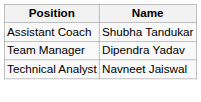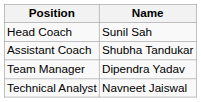+ row: Head Coach | Sunil Sah
